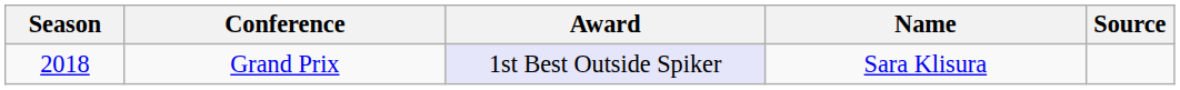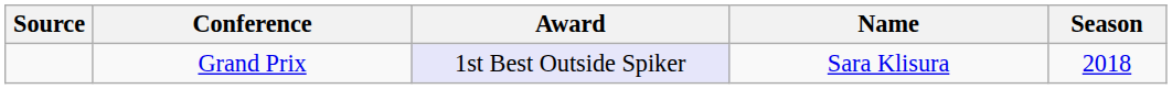columns swapped: Season <-> Source
